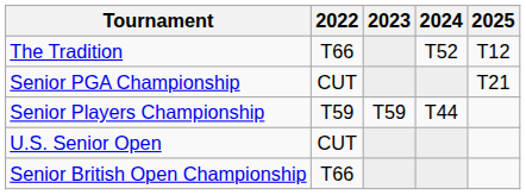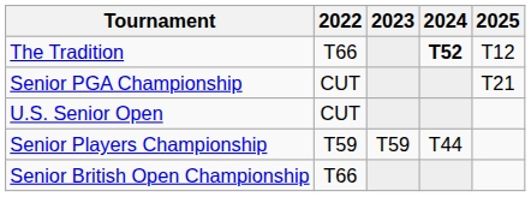The Tradition | 2024: normal -> bold
rows swapped: Senior Players Championship <-> U.S. Senior Open
